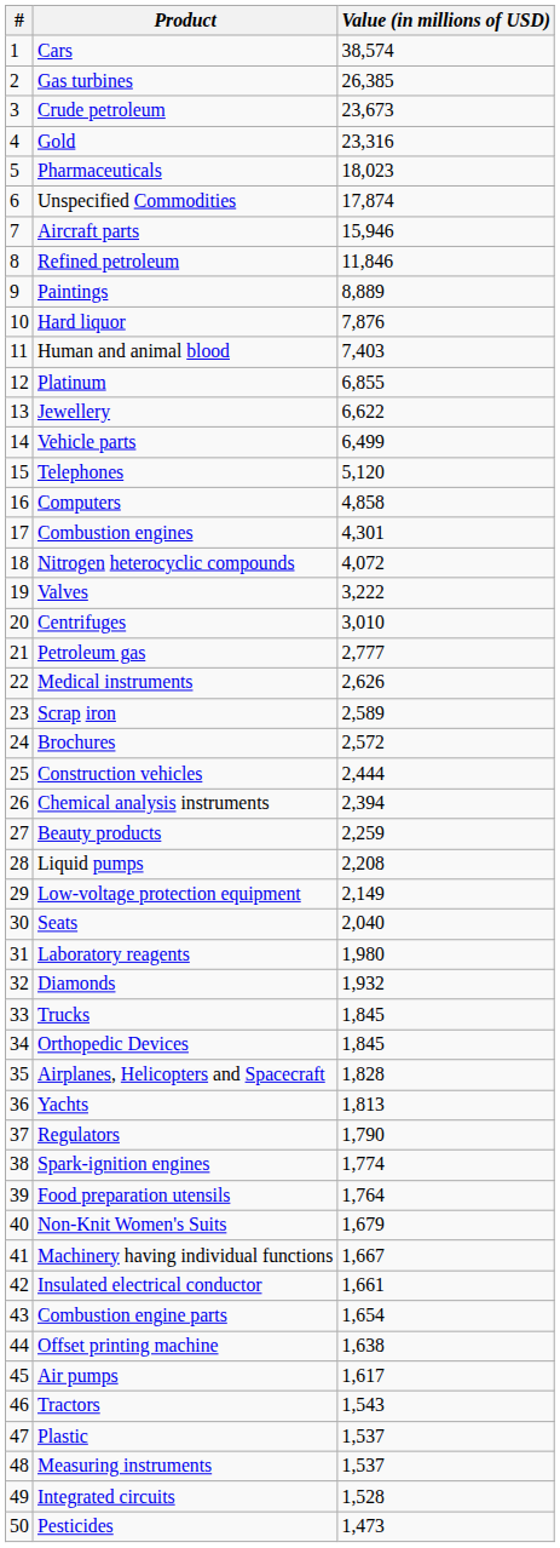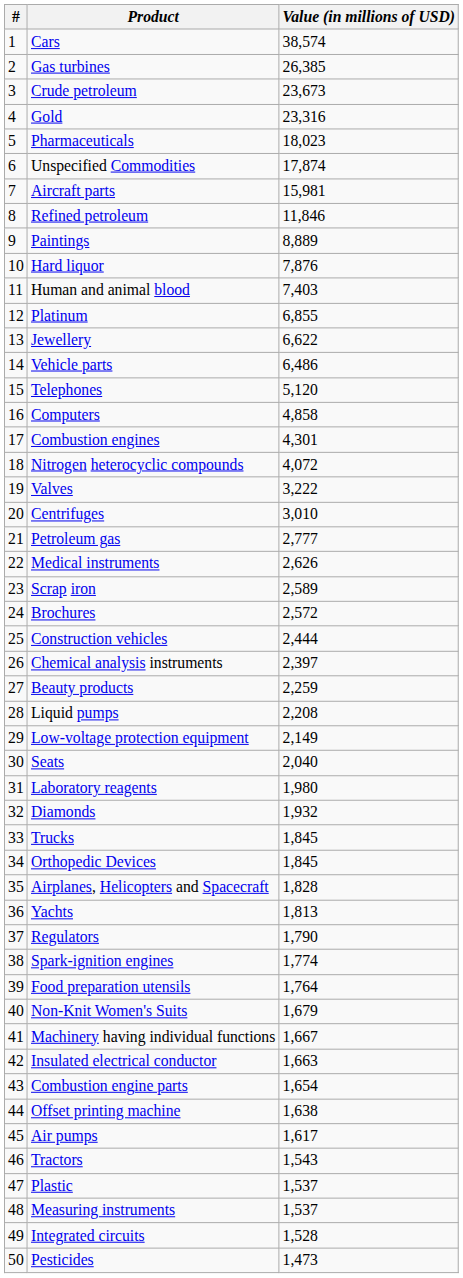Aircraft parts | Value (in millions of USD): 15,946 -> 15,981
Vehicle parts | Value (in millions of USD): 6,499 -> 6,486
Chemical analysis instruments | Value (in millions of USD): 2,394 -> 2,397
Insulated electrical conductor | Value (in millions of USD): 1,661 -> 1,663
